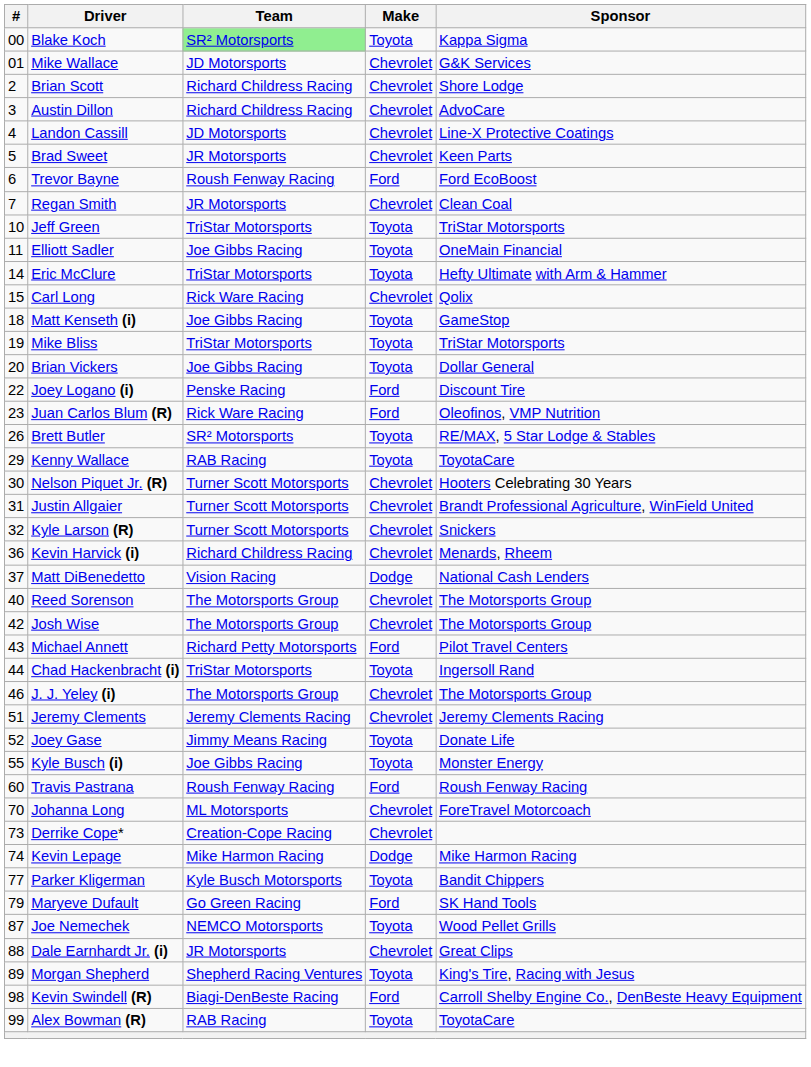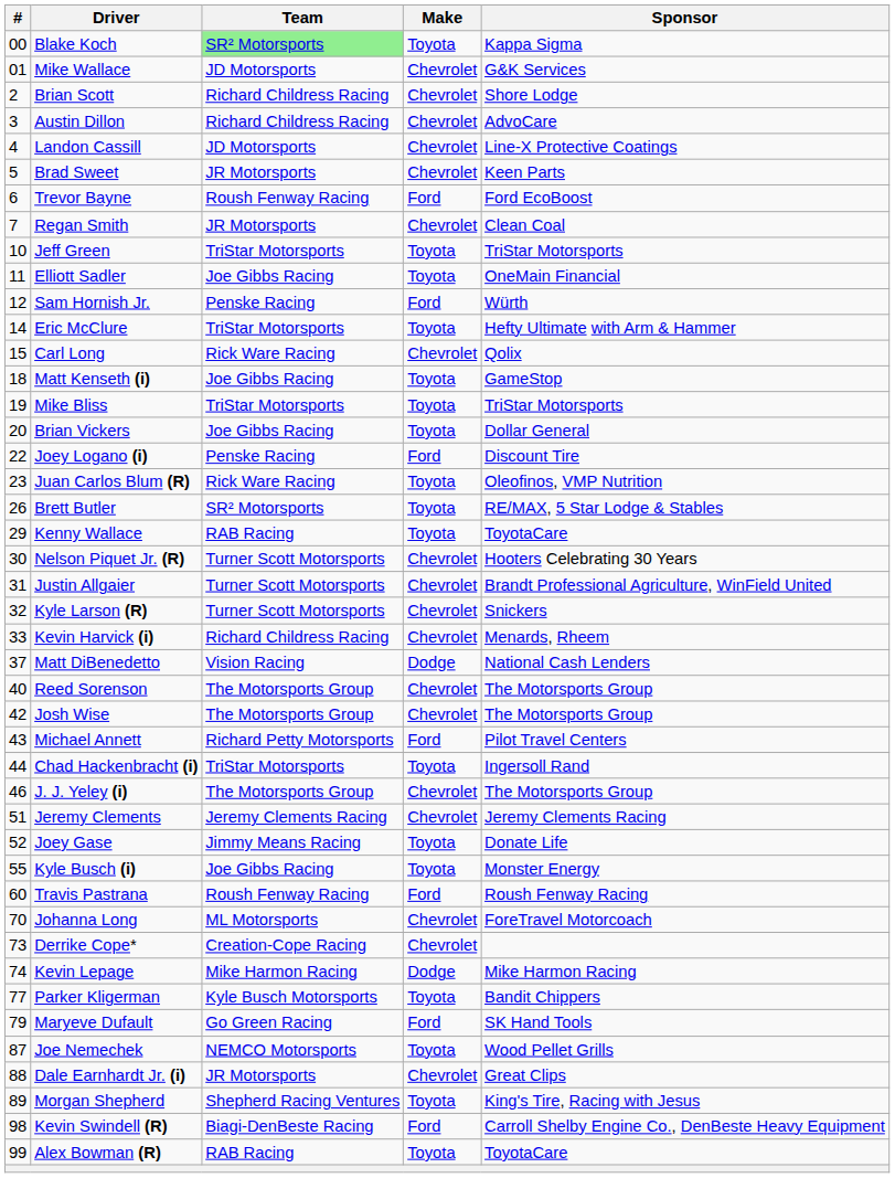+ row: 12 | Sam Hornish Jr. | Penske Racing | Ford | Würth
Juan Carlos Blum (R) | Make: Ford -> Toyota
Kevin Harvick (i) | #: 36 -> 33
